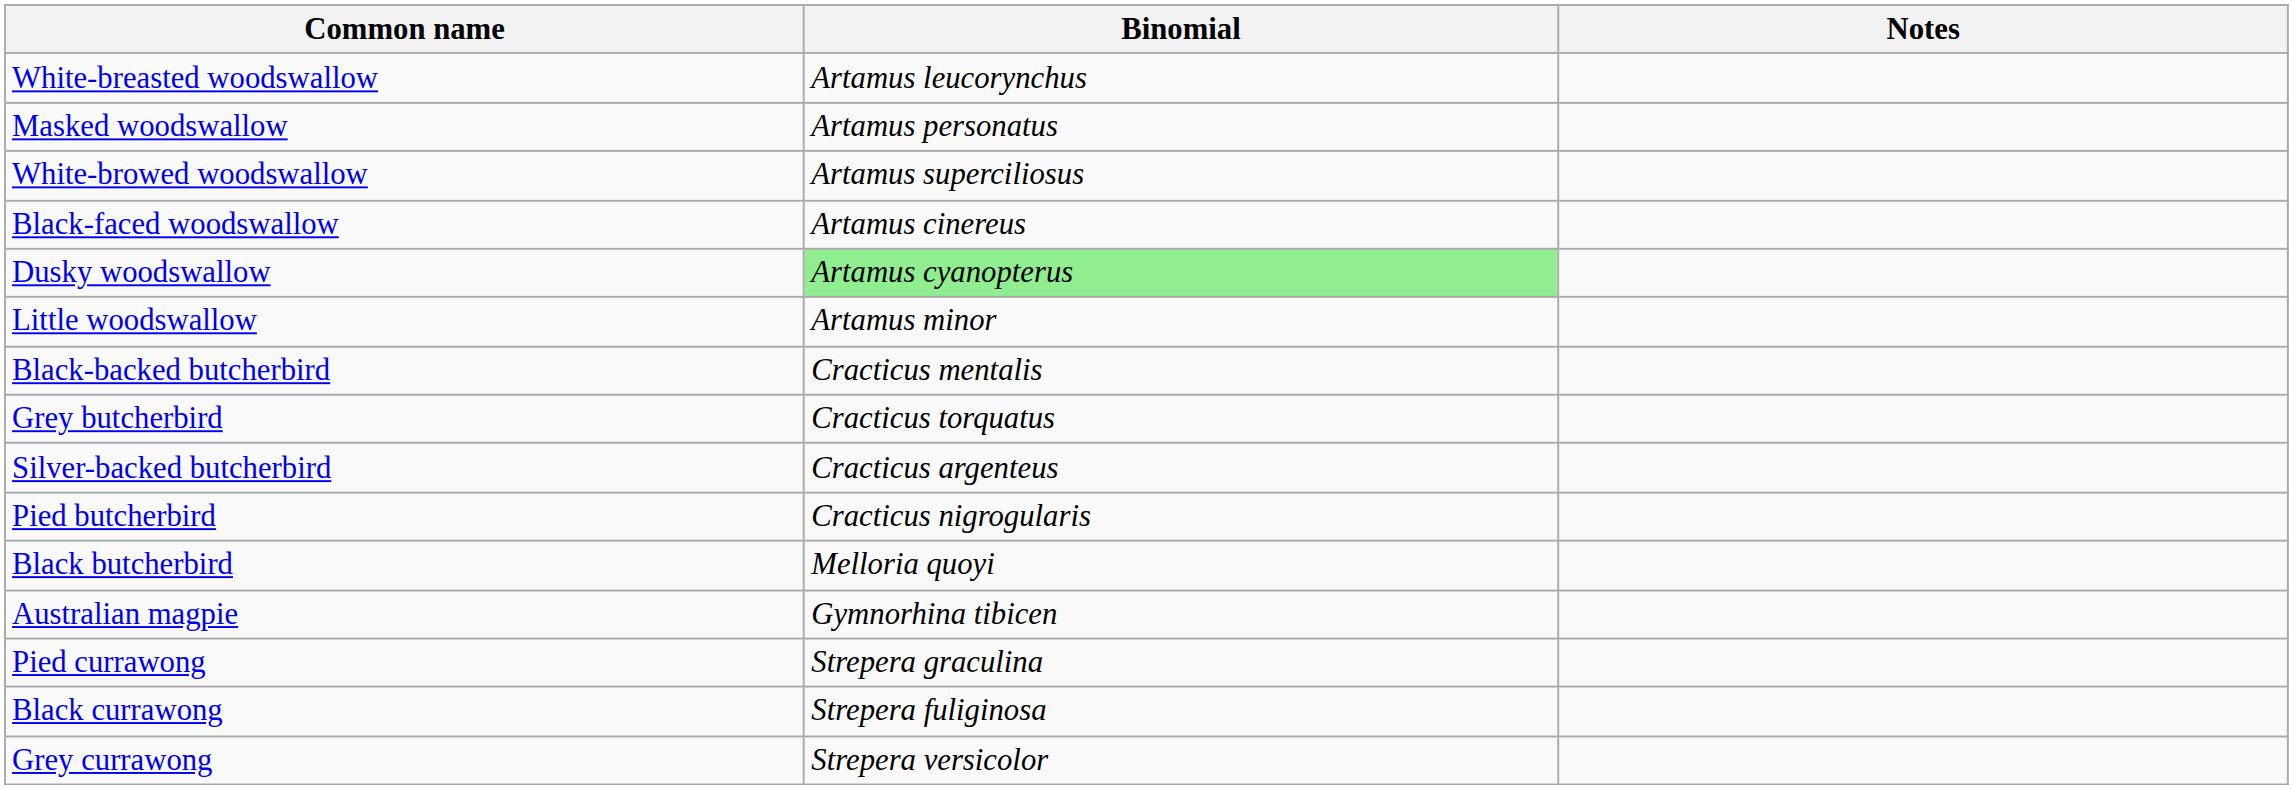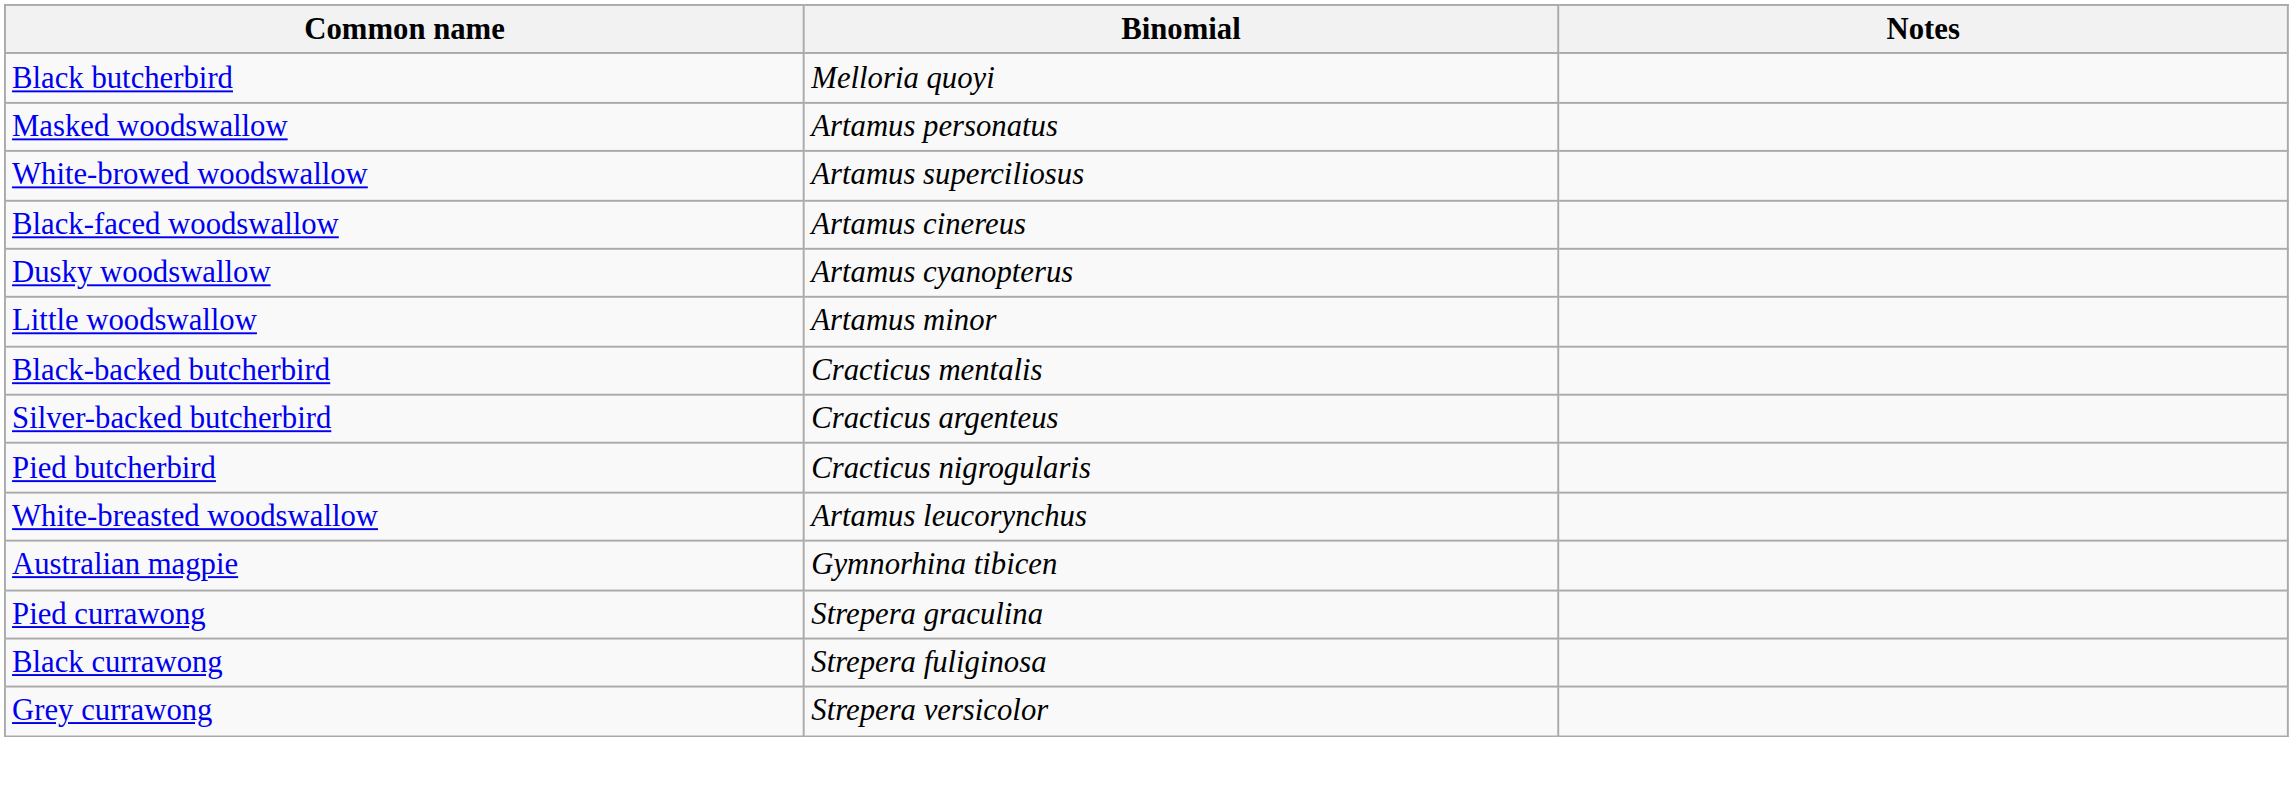rows swapped: White-breasted woodswallow <-> Black butcherbird
Dusky woodswallow | Binomial: lightgreen background -> no background
- row: Grey butcherbird | Cracticus torquatus
